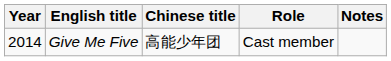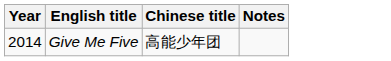- column: Role | Cast member
